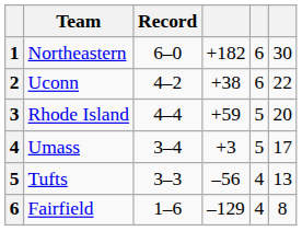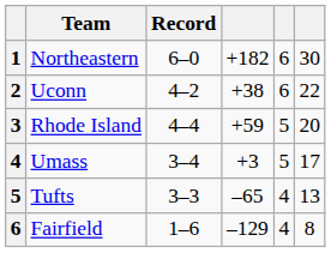Tufts | column 4: –56 -> –65
